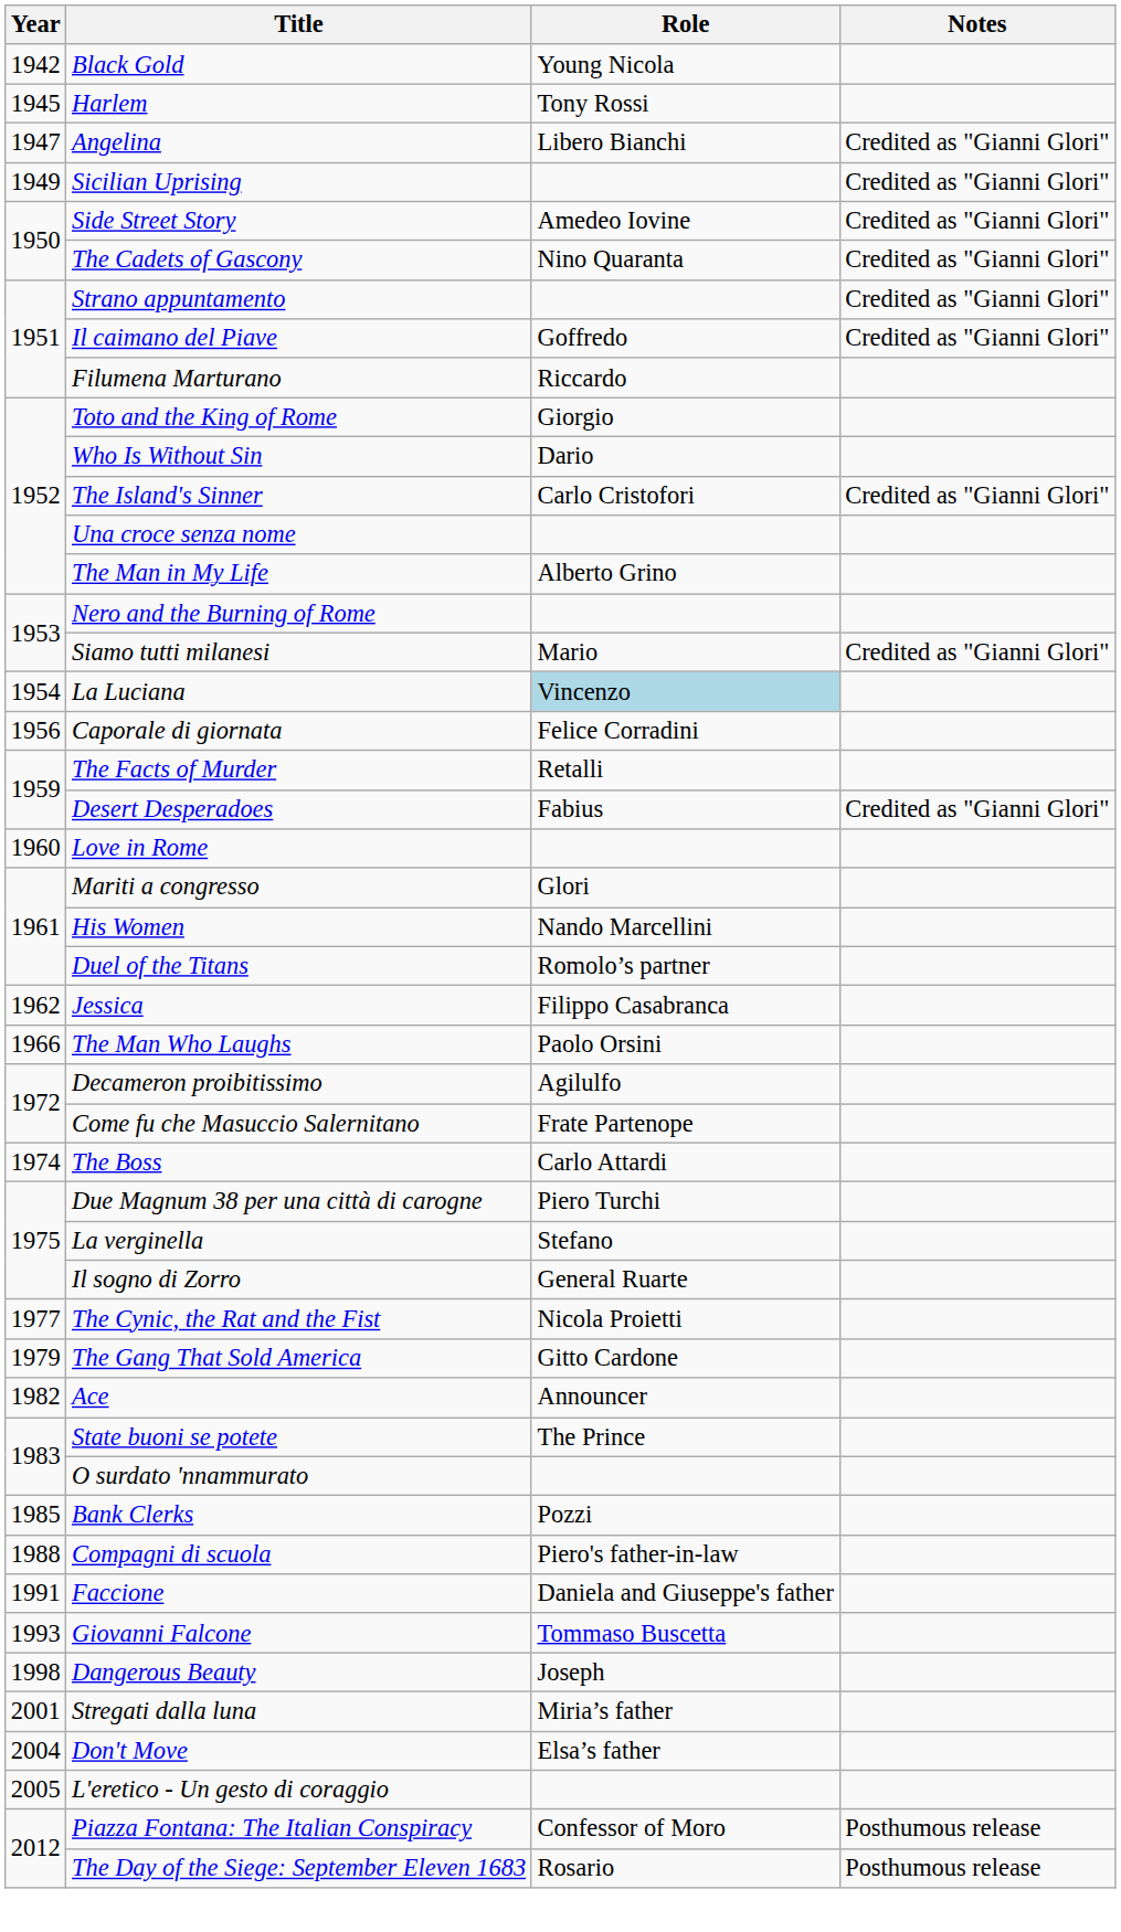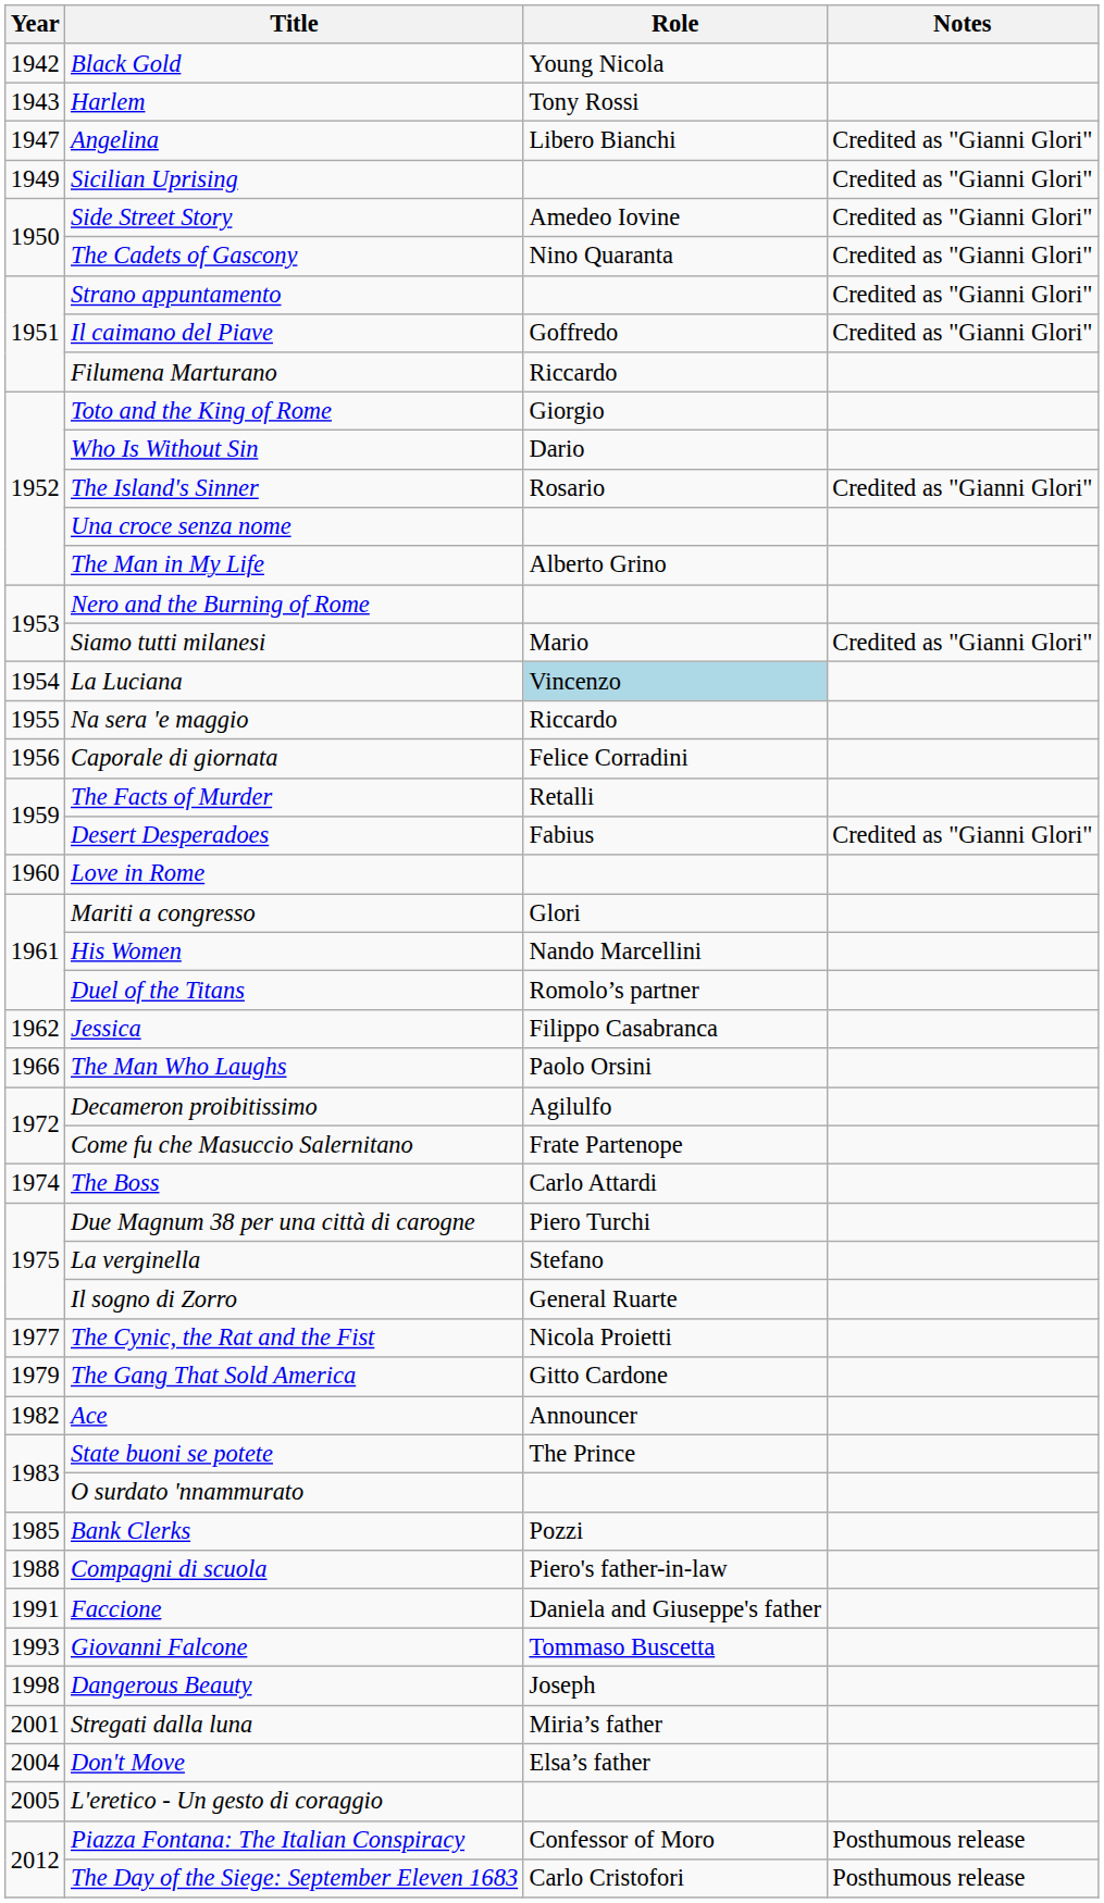Harlem | Year: 1945 -> 1943
The Island's Sinner | Role: Carlo Cristofori -> Rosario
+ row: 1955 | Na sera 'e maggio | Riccardo
The Day of the Siege: September Eleven 1683 | Role: Rosario -> Carlo Cristofori
